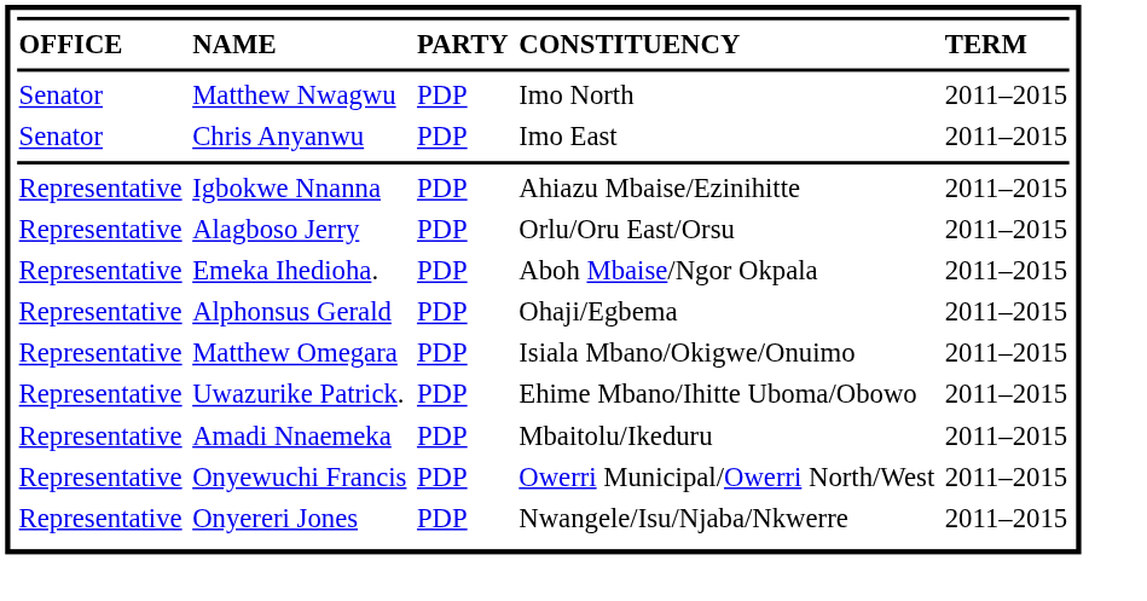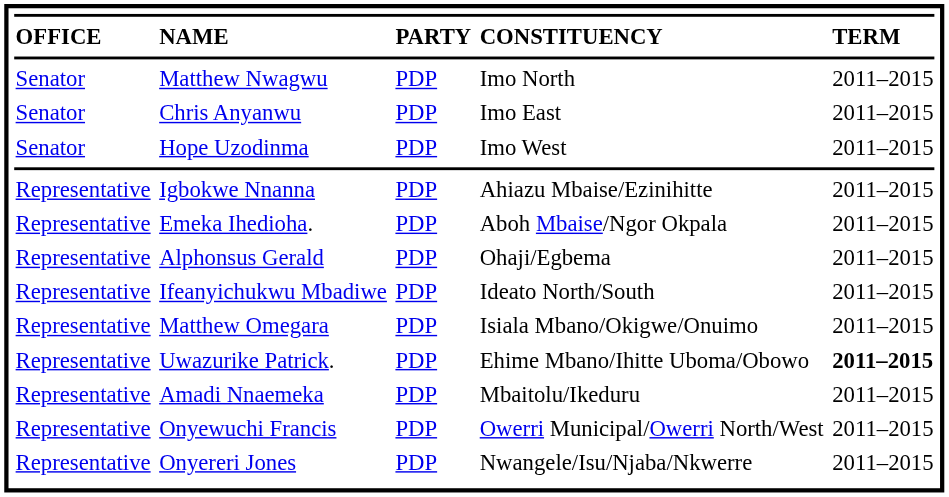+ row: Senator | Hope Uzodinma | PDP | Imo West | 2011–2015
- row: Representative | Alagboso Jerry | PDP | Orlu/Oru East/Orsu | 2011–2015
+ row: Representative | Ifeanyichukwu Mbadiwe | PDP | Ideato North/South | 2011–2015
Uwazurike Patrick. | column 5: normal -> bold
